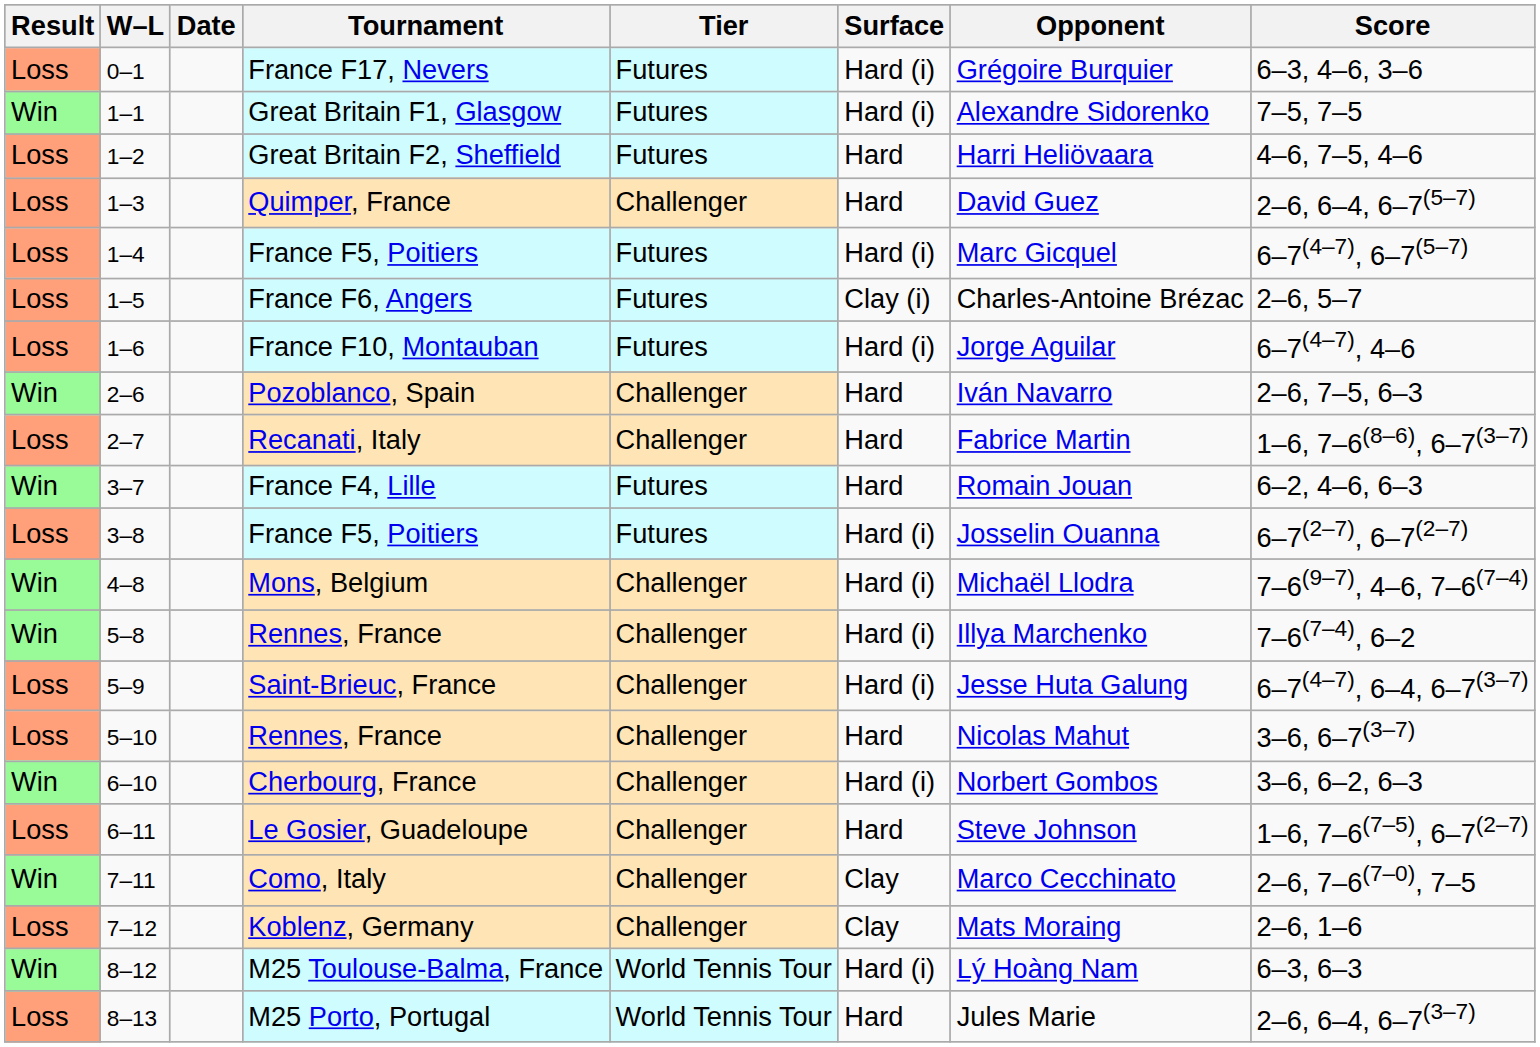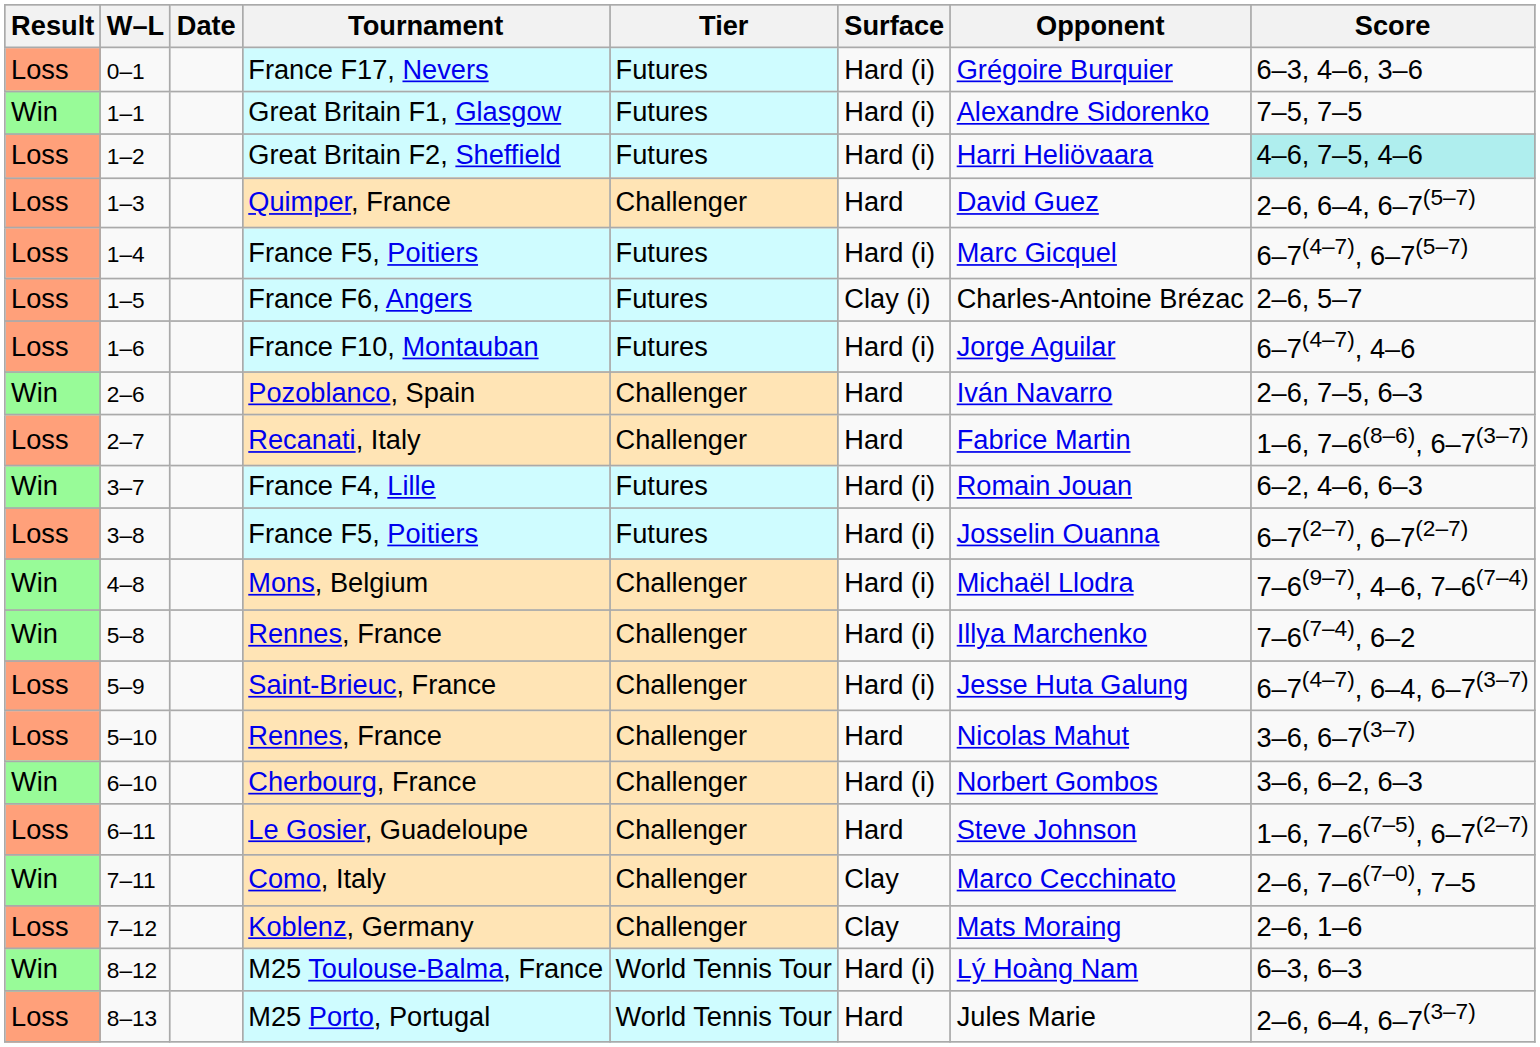Great Britain F2, Sheffield | Surface: Hard -> Hard (i)
Great Britain F2, Sheffield | Score: no background -> paleturquoise background
France F4, Lille | Surface: Hard -> Hard (i)
